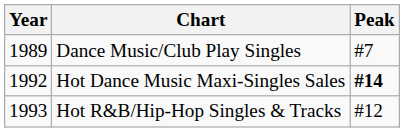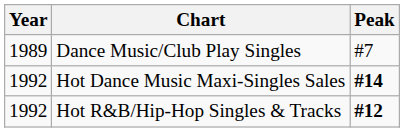Hot R&B/Hip-Hop Singles & Tracks | Year: 1993 -> 1992
Hot R&B/Hip-Hop Singles & Tracks | Peak: normal -> bold
